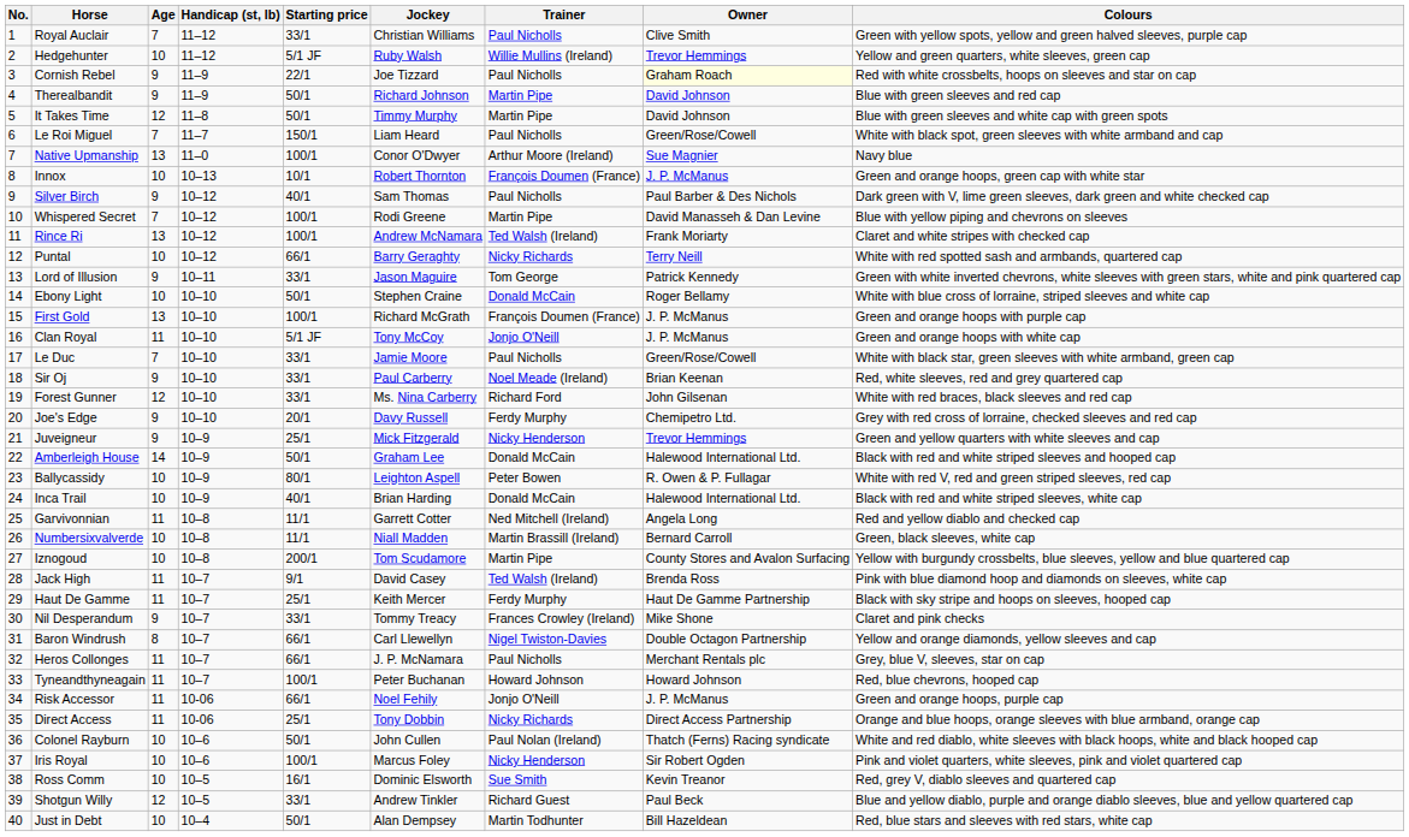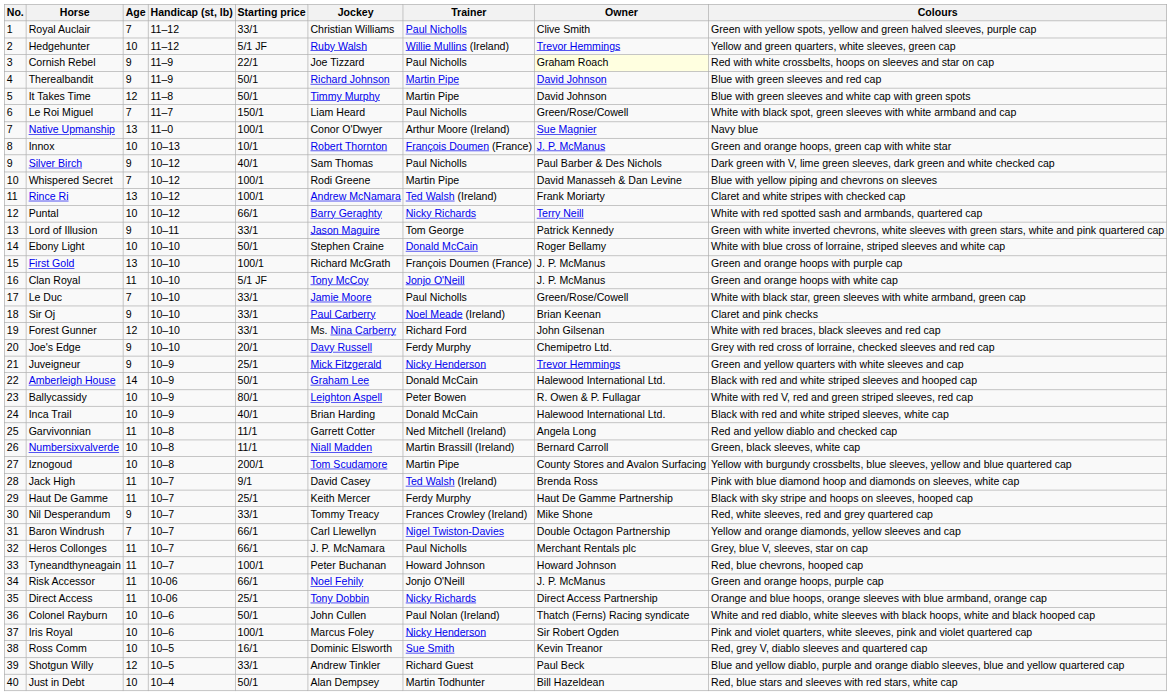Sir Oj | Colours: Red, white sleeves, red and grey quartered cap -> Claret and pink checks
Nil Desperandum | Colours: Claret and pink checks -> Red, white sleeves, red and grey quartered cap
Baron Windrush | Age: 8 -> 7
